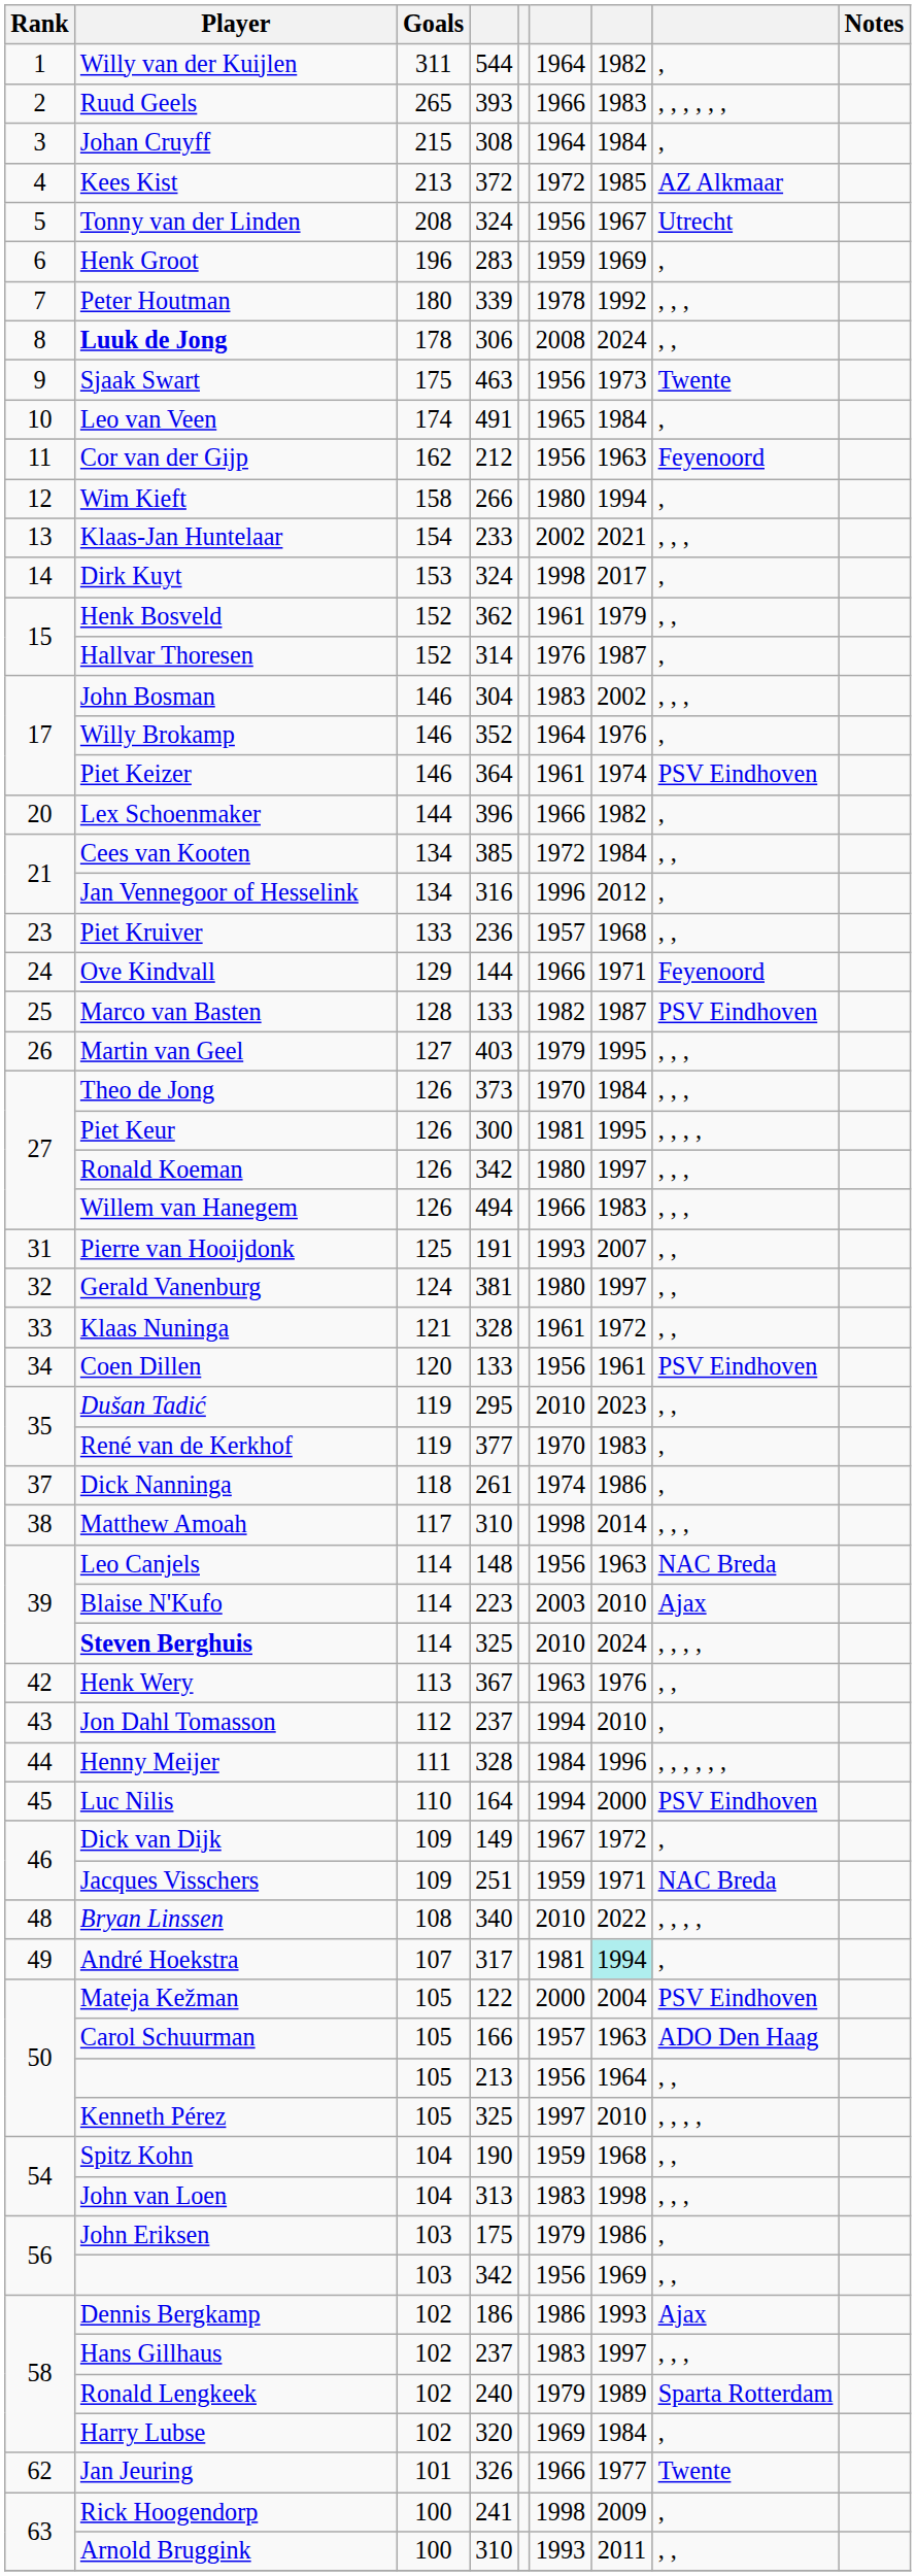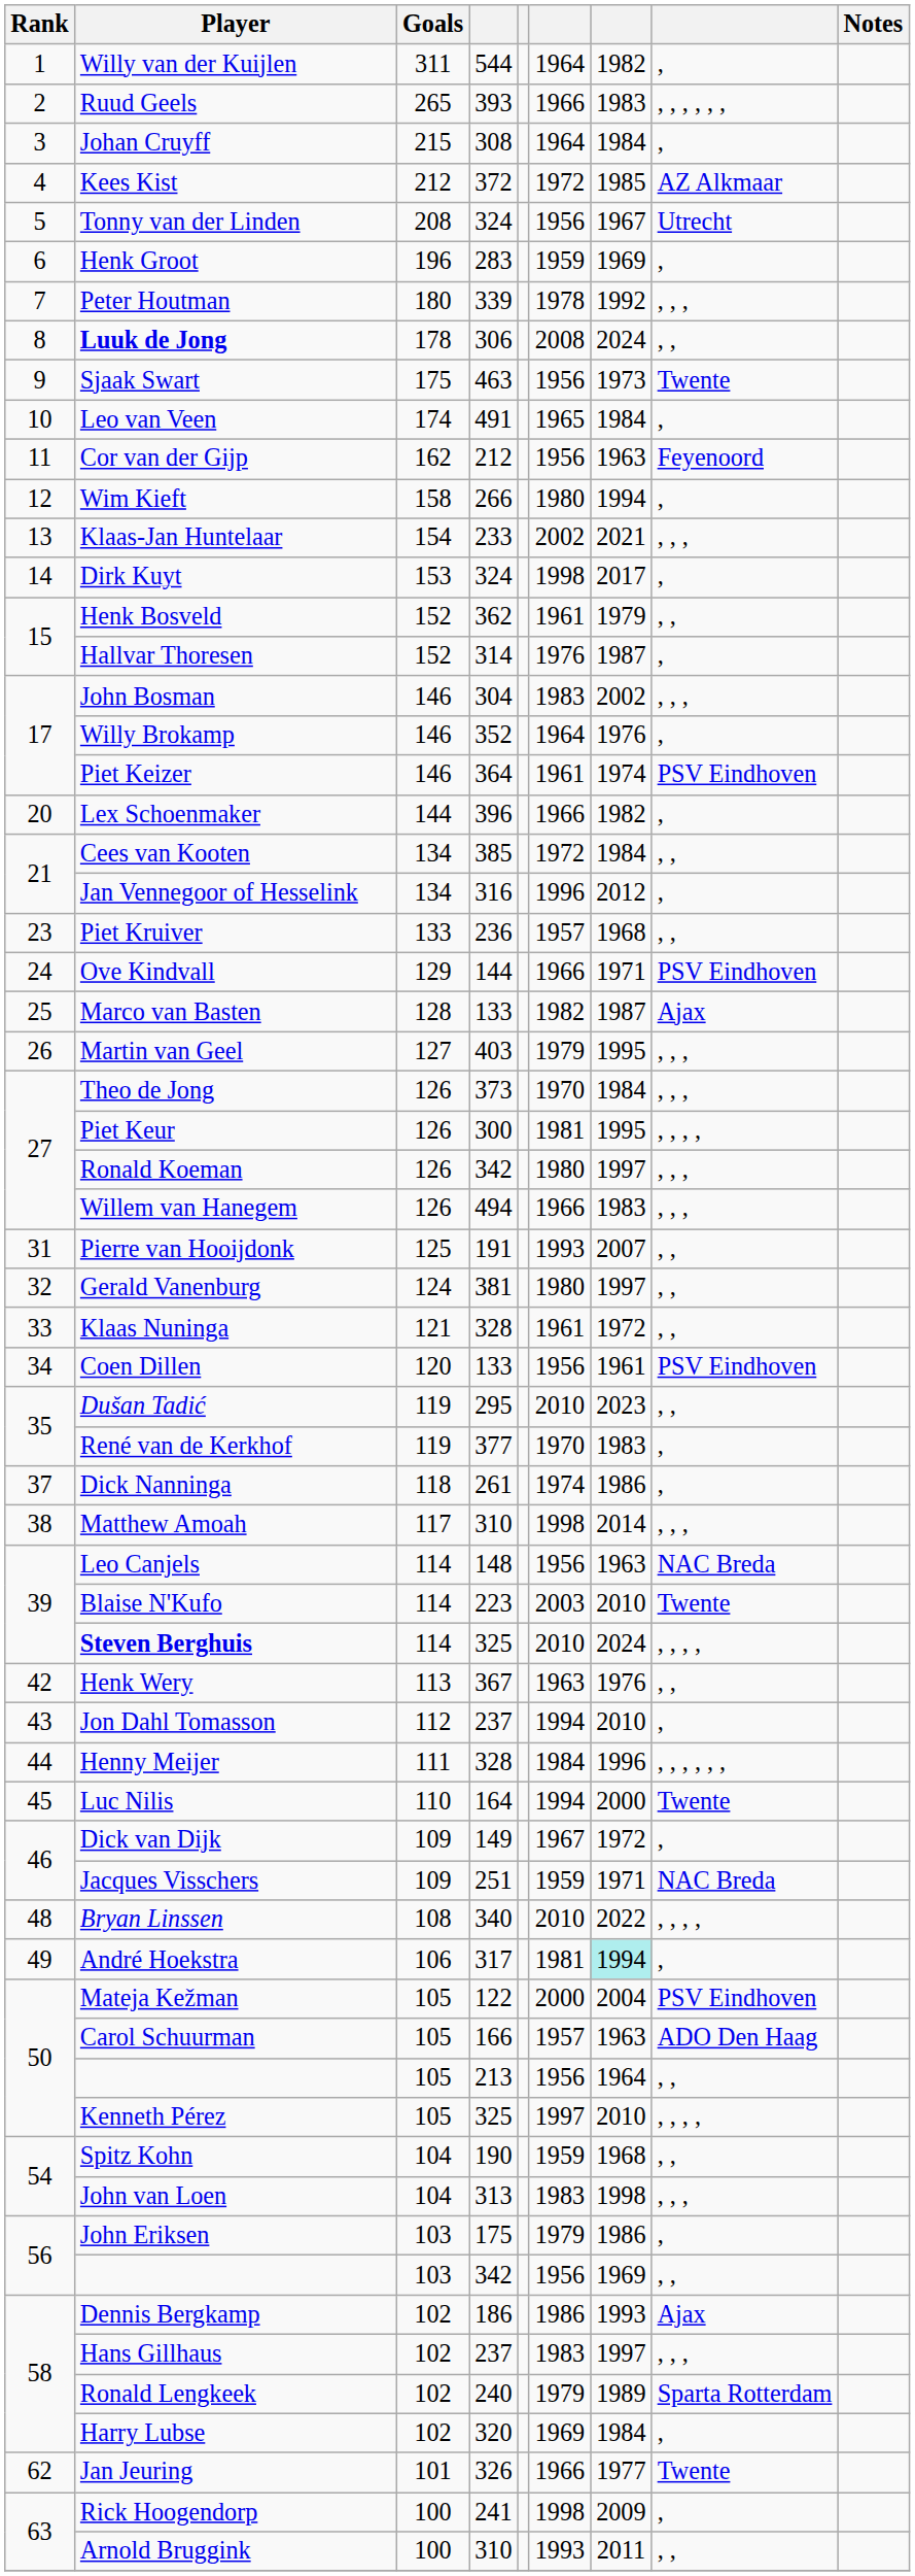Kees Kist | Goals: 213 -> 212
Ove Kindvall | column 8: Feyenoord -> PSV Eindhoven
Marco van Basten | column 8: PSV Eindhoven -> Ajax
Blaise N'Kufo | column 8: Ajax -> Twente
Luc Nilis | column 8: PSV Eindhoven -> Twente
André Hoekstra | Goals: 107 -> 106
